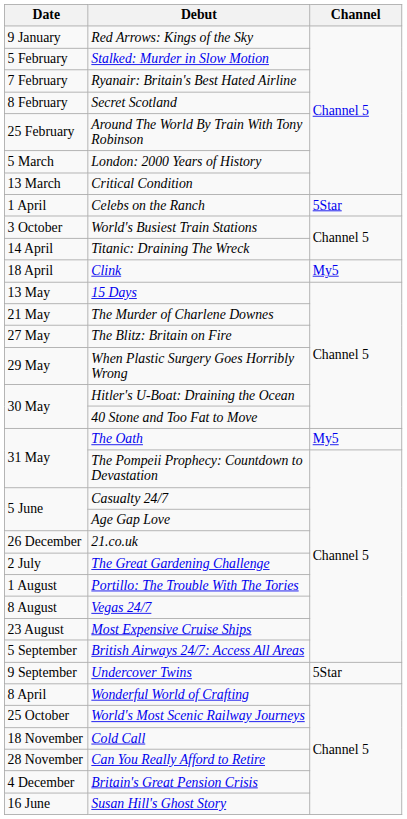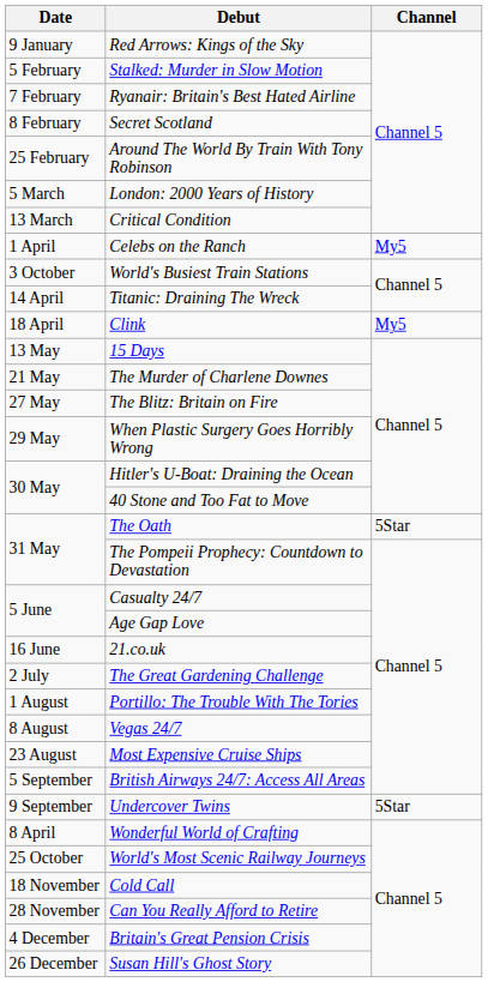Celebs on the Ranch | Channel: 5Star -> My5
The Oath | Channel: My5 -> 5Star
21.co.uk | Date: 26 December -> 16 June
Susan Hill's Ghost Story | Date: 16 June -> 26 December
